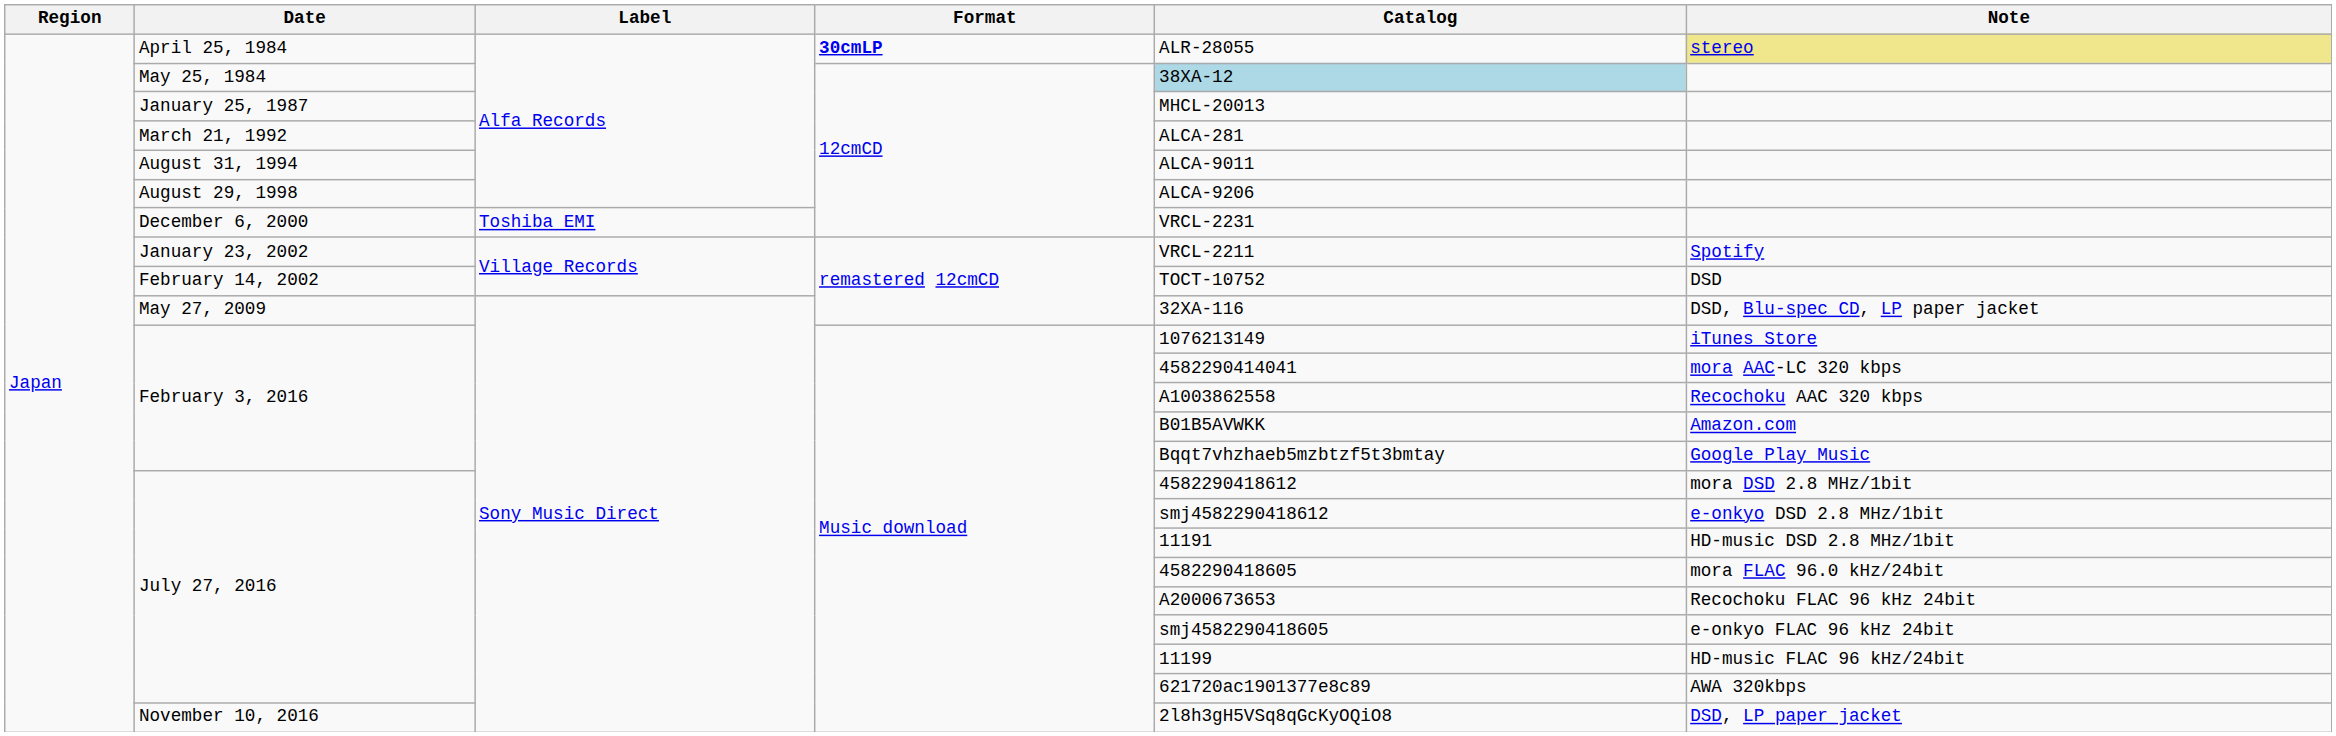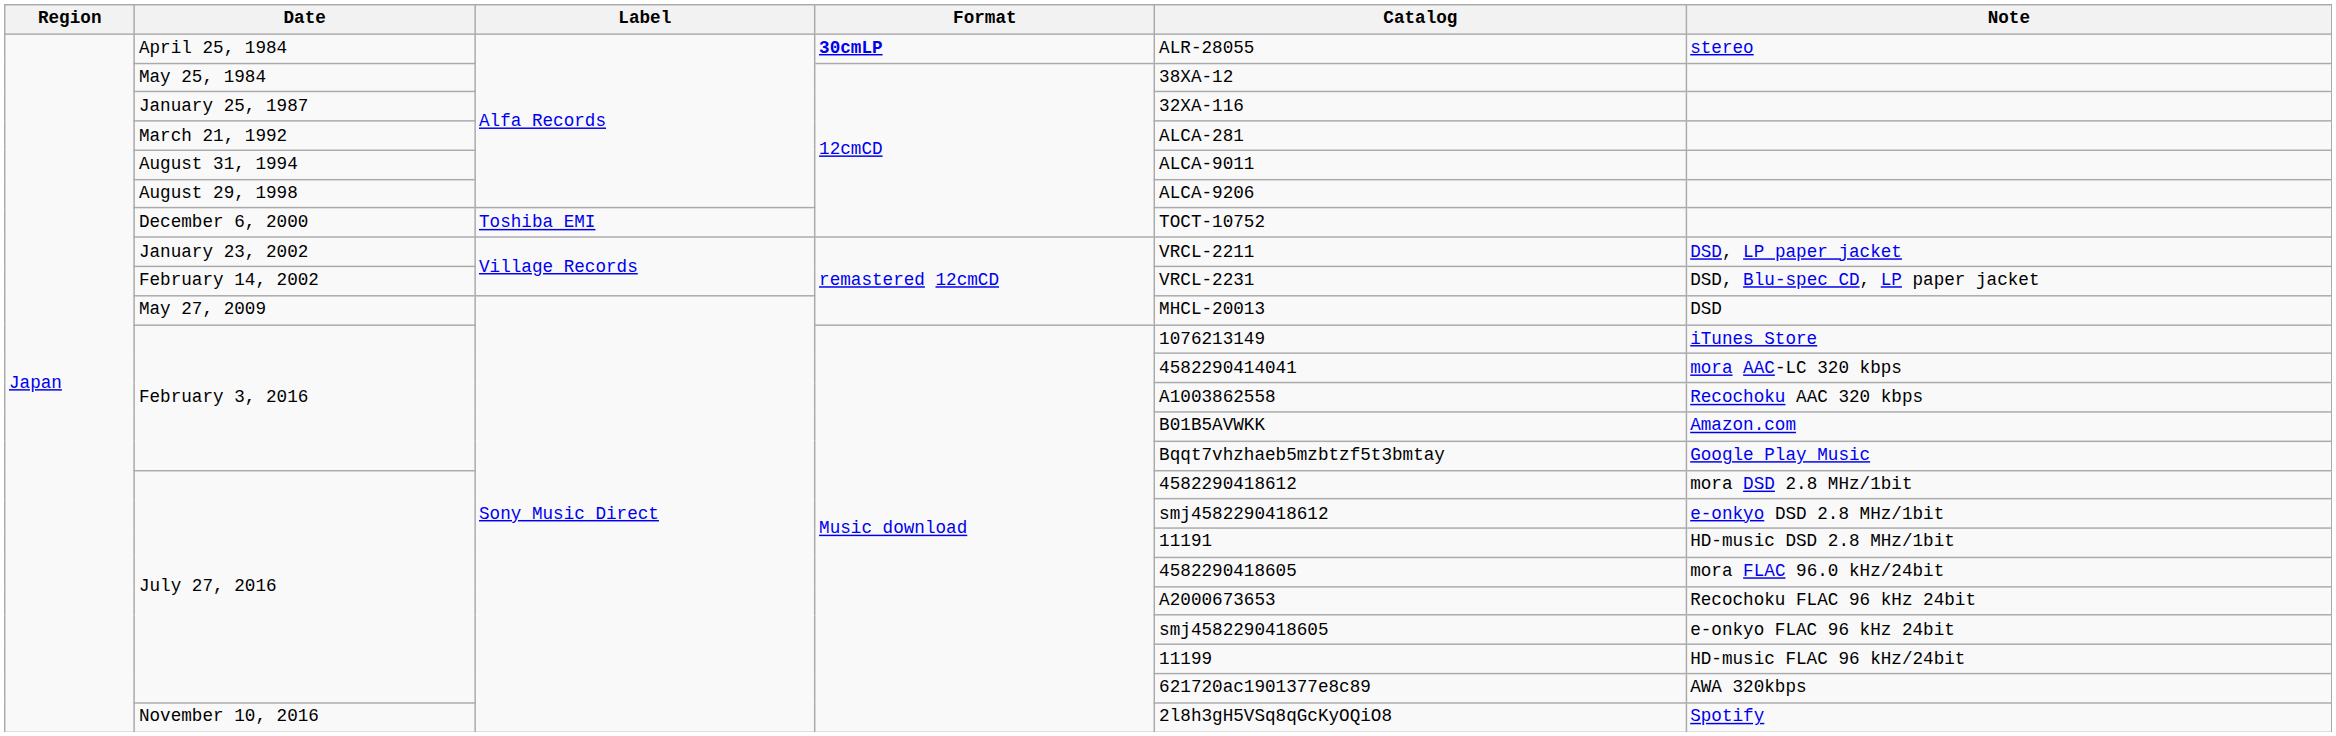April 25, 1984 | Note: khaki background -> no background
May 25, 1984 | Catalog: lightblue background -> no background
January 25, 1987 | Catalog: MHCL-20013 -> 32XA-116
December 6, 2000 | Catalog: VRCL-2231 -> TOCT-10752
January 23, 2002 | Note: Spotify -> DSD, LP paper jacket
February 14, 2002 | Catalog: TOCT-10752 -> VRCL-2231
February 14, 2002 | Note: DSD -> DSD, Blu-spec CD, LP paper jacket
May 27, 2009 | Catalog: 32XA-116 -> MHCL-20013
May 27, 2009 | Note: DSD, Blu-spec CD, LP paper jacket -> DSD
November 10, 2016 | Note: DSD, LP paper jacket -> Spotify
